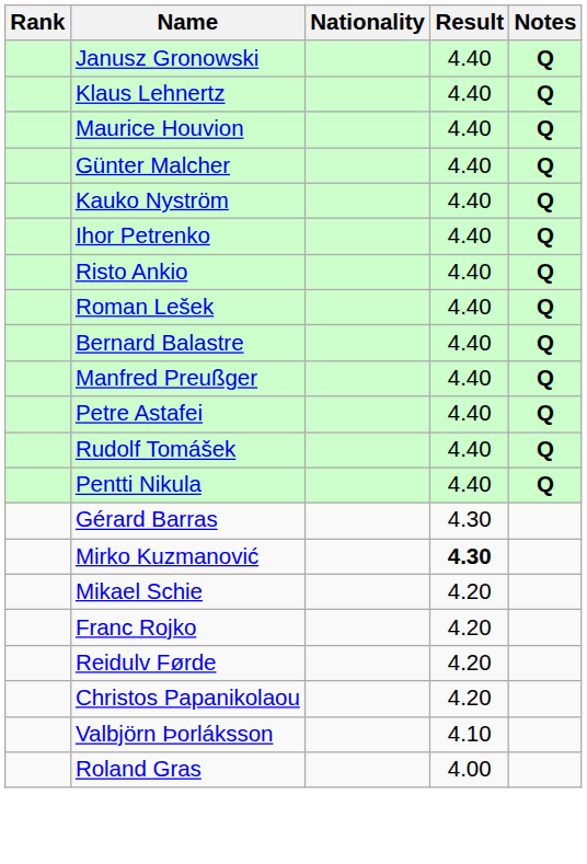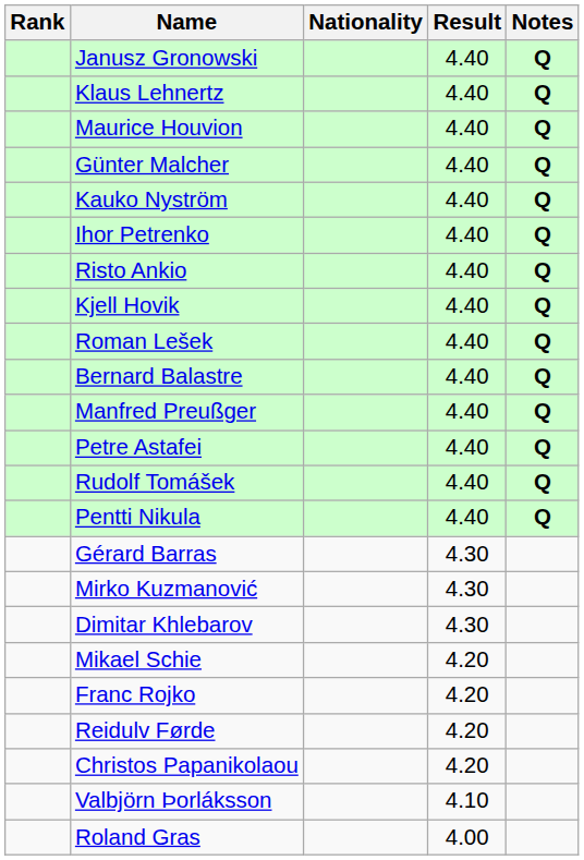+ row: Kjell Hovik | 4.40 | Q
Mirko Kuzmanović | Result: bold -> normal
+ row: Dimitar Khlebarov | 4.30
